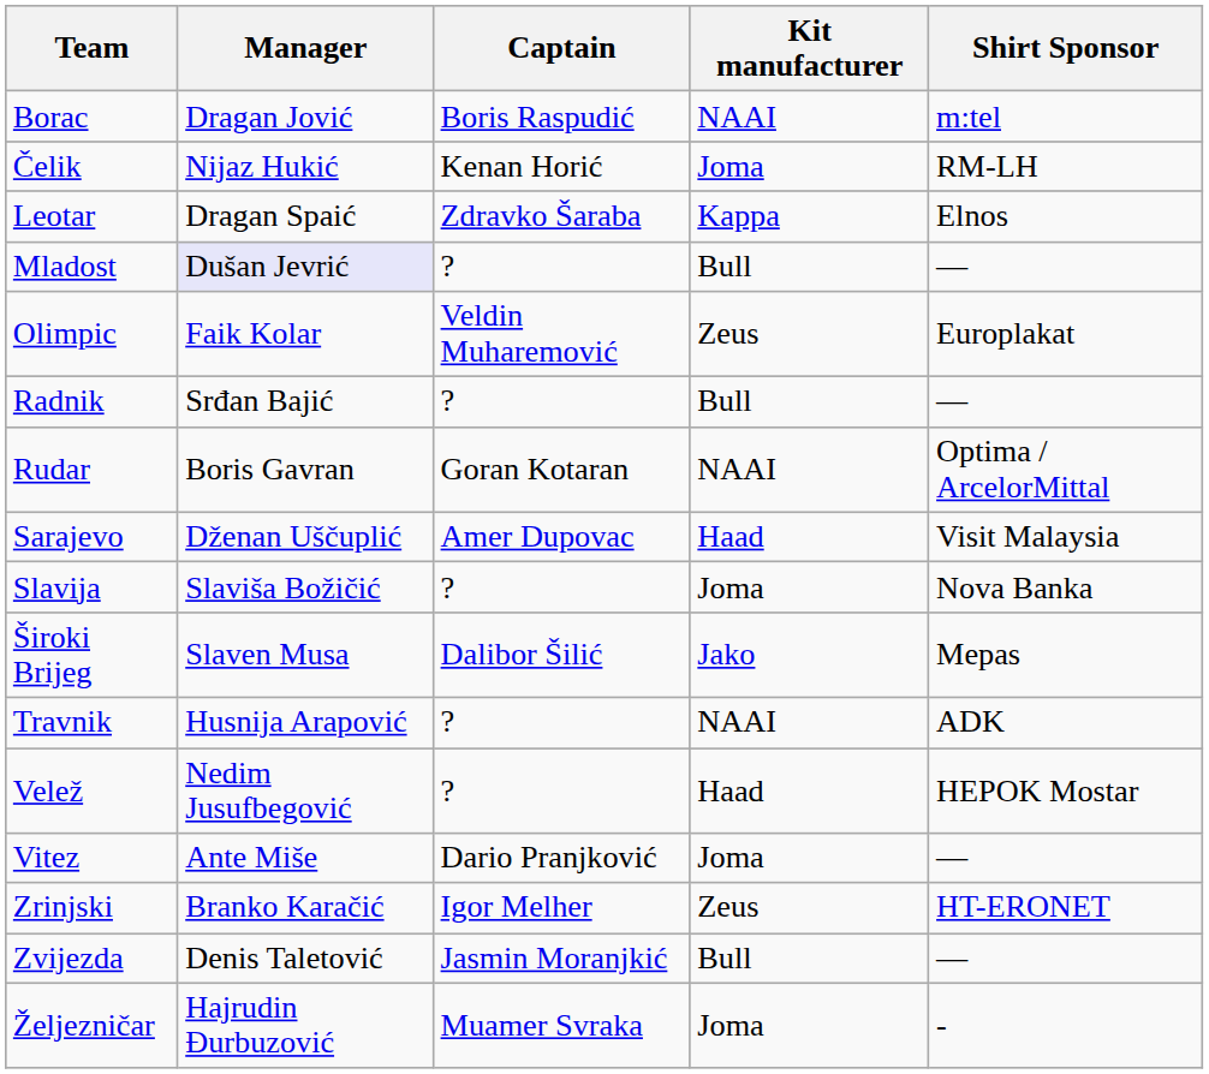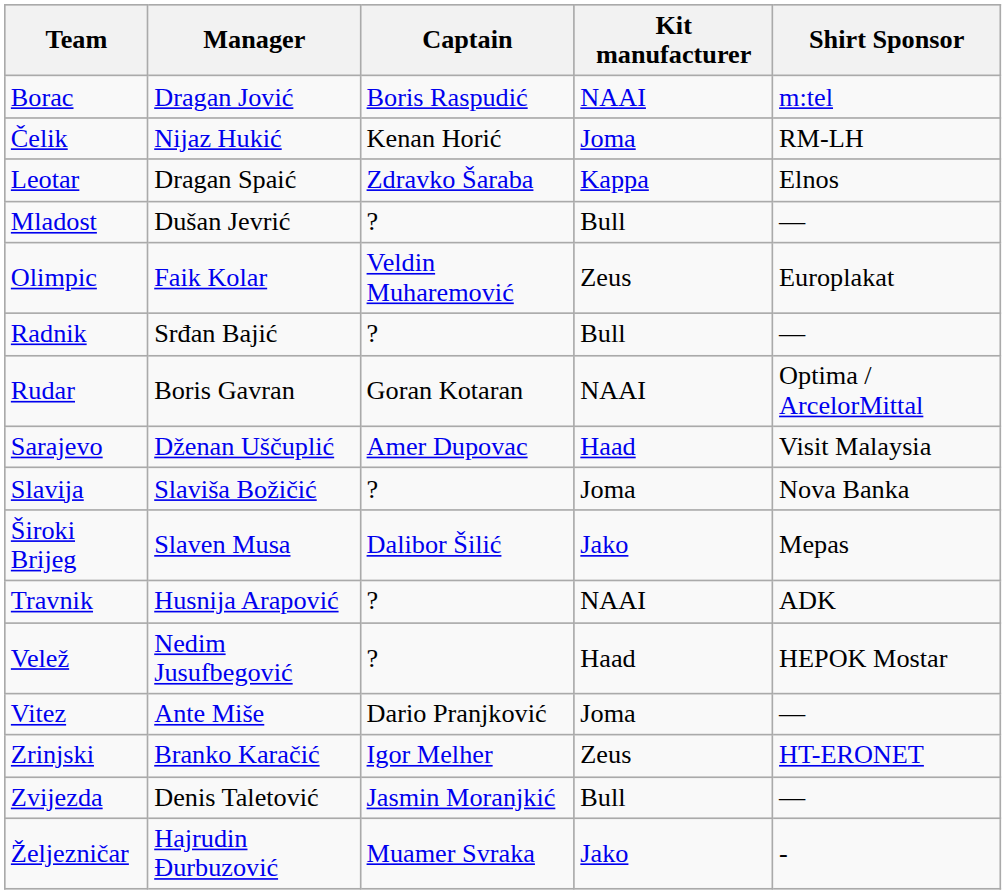Mladost | Manager: lavender background -> no background
Željezničar | Kit manufacturer: Joma -> Jako
